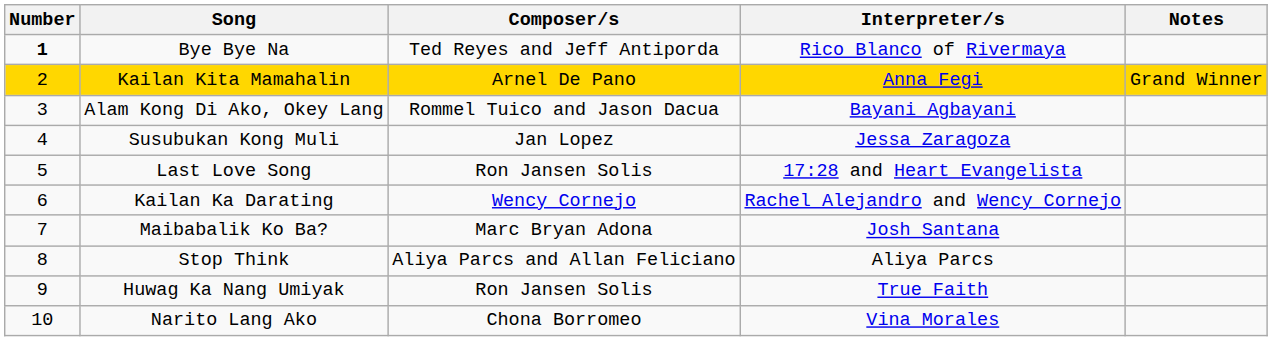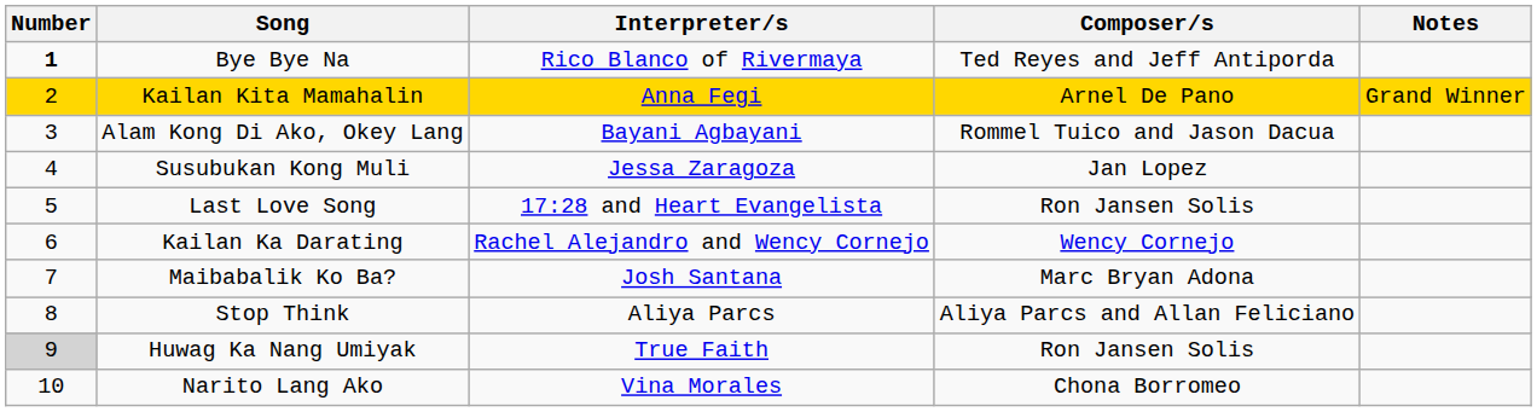columns swapped: Composer/s <-> Interpreter/s
Huwag Ka Nang Umiyak | Number: no background -> lightgrey background
